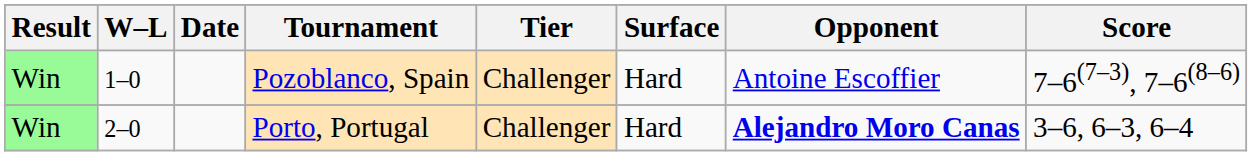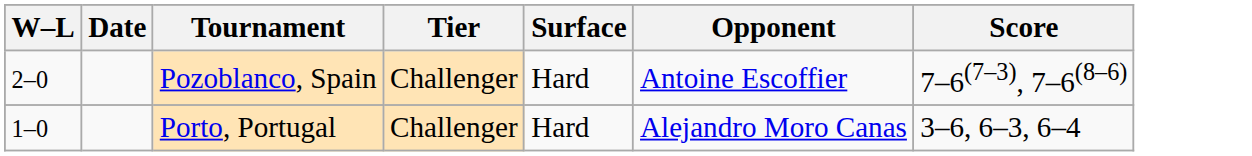- column: Result | Win | Win
Pozoblanco, Spain | W–L: 1–0 -> 2–0
Porto, Portugal | W–L: 2–0 -> 1–0
Porto, Portugal | Opponent: bold -> normal
